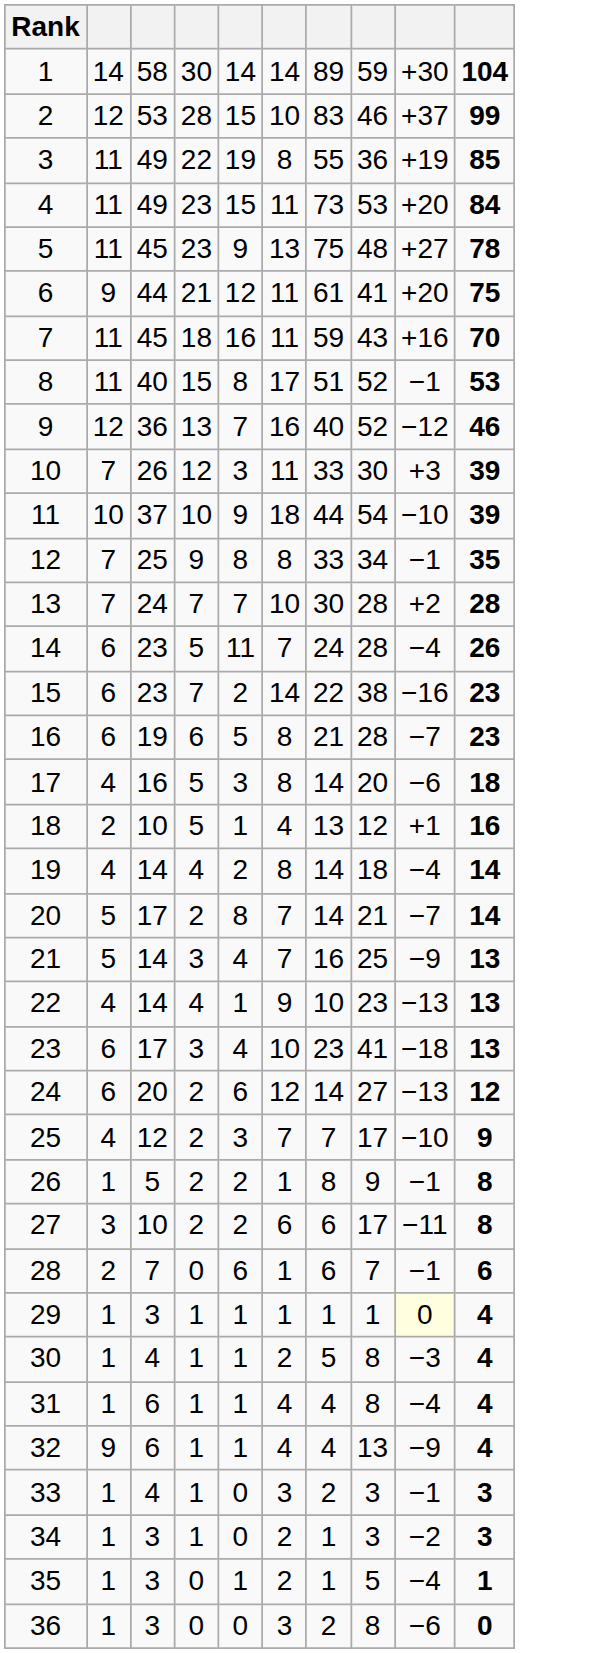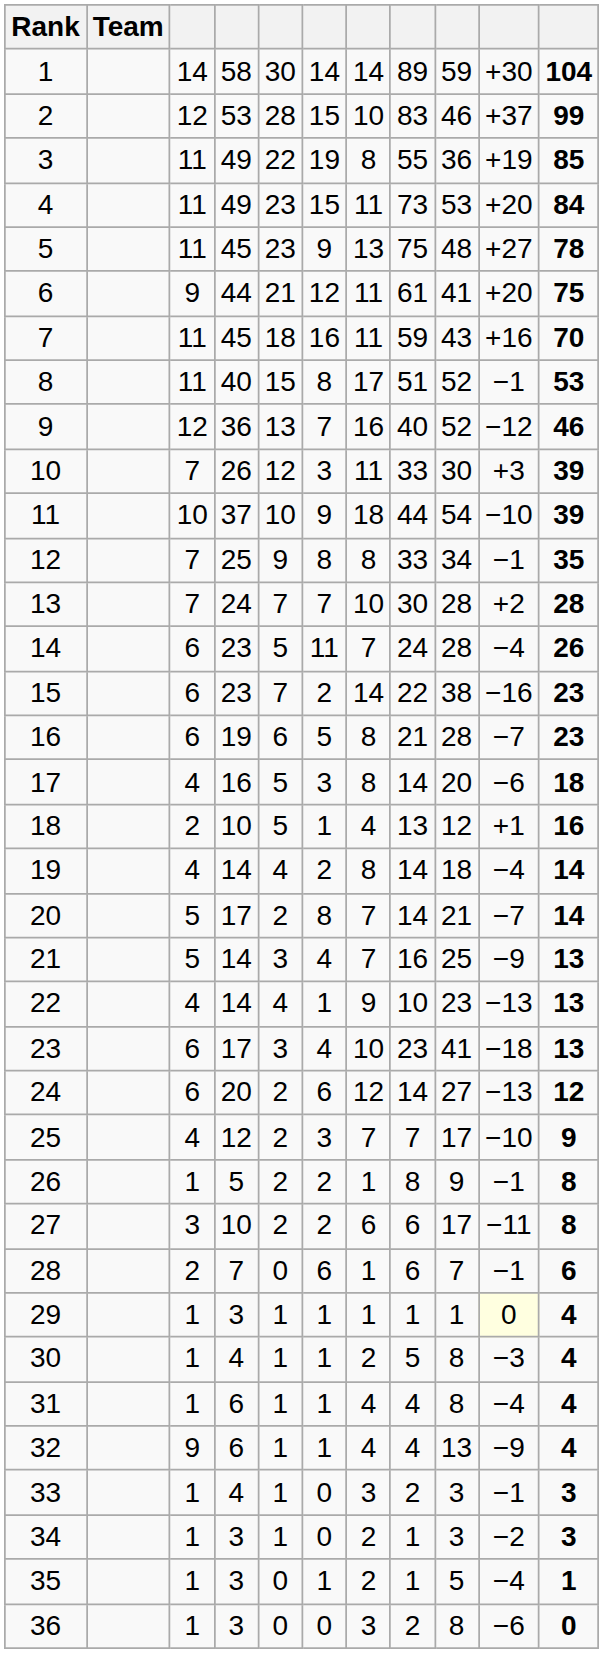+ column: Team
